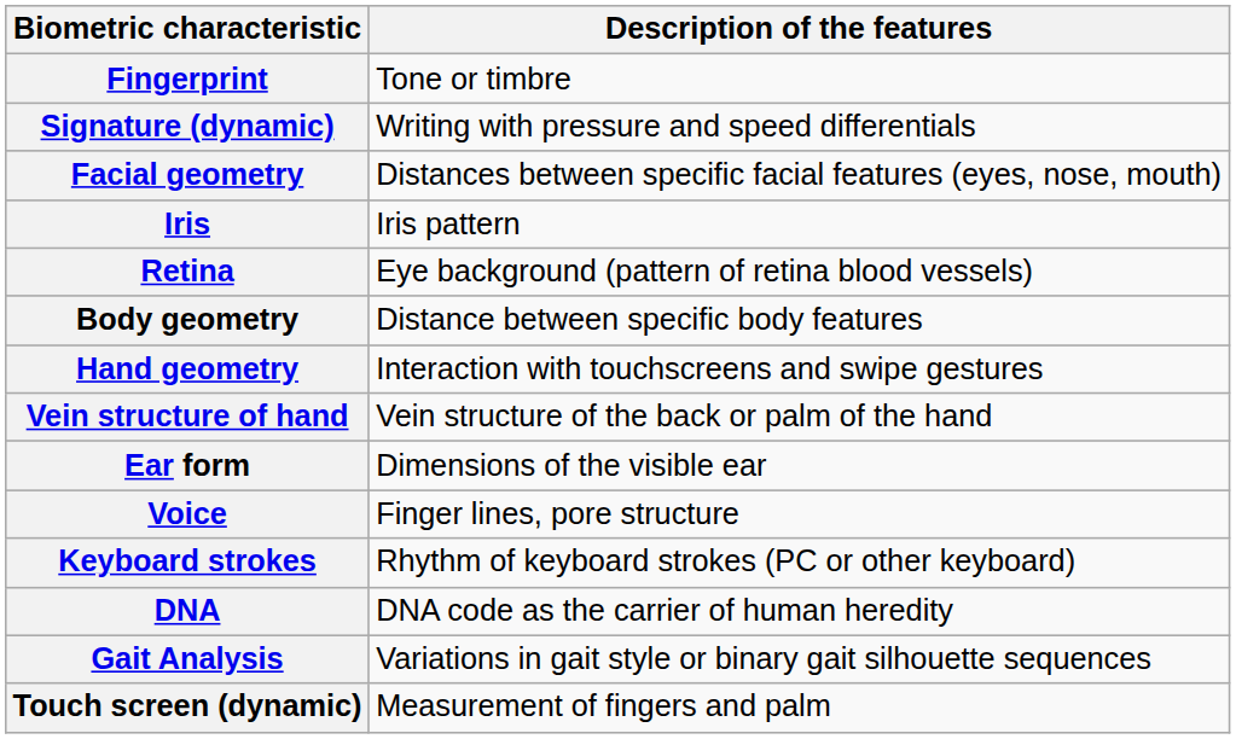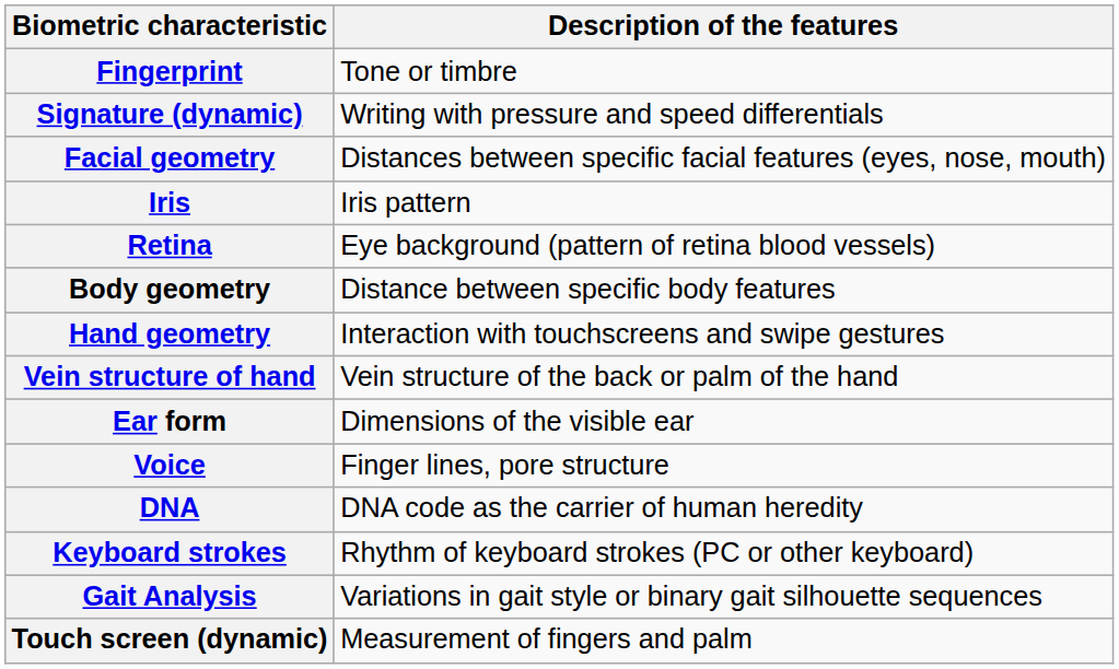rows swapped: DNA <-> Keyboard strokes
